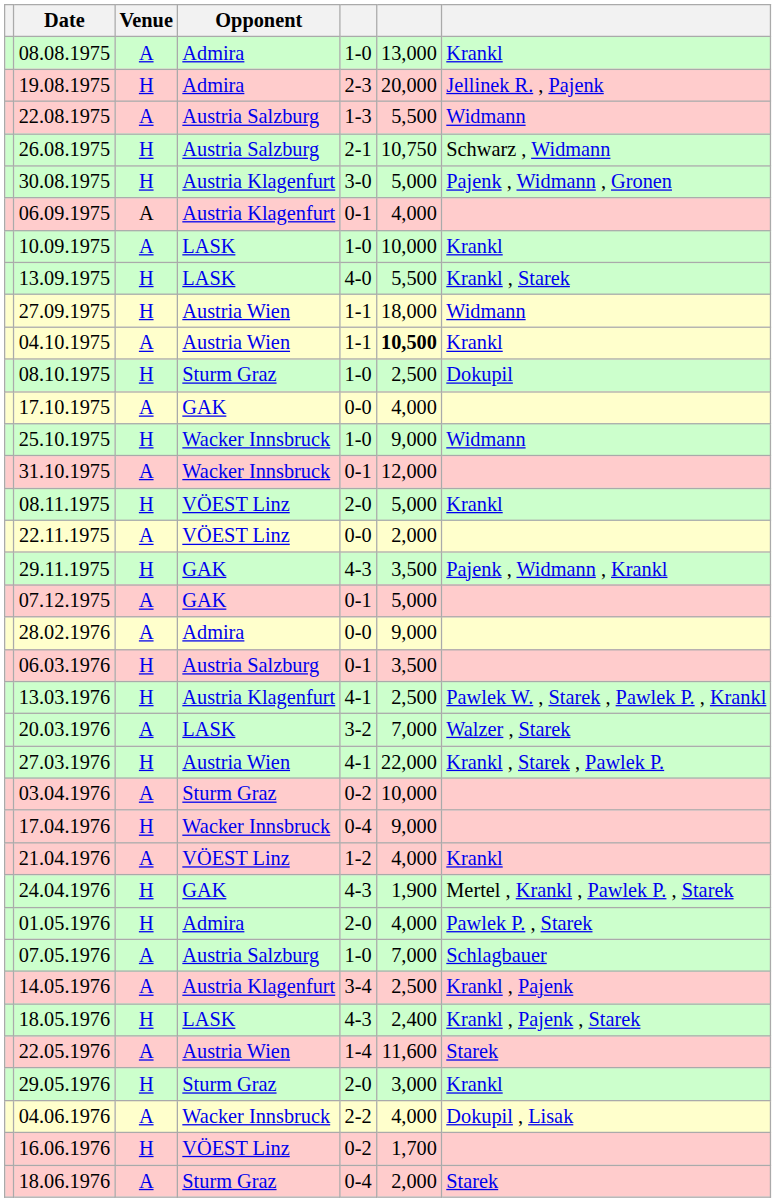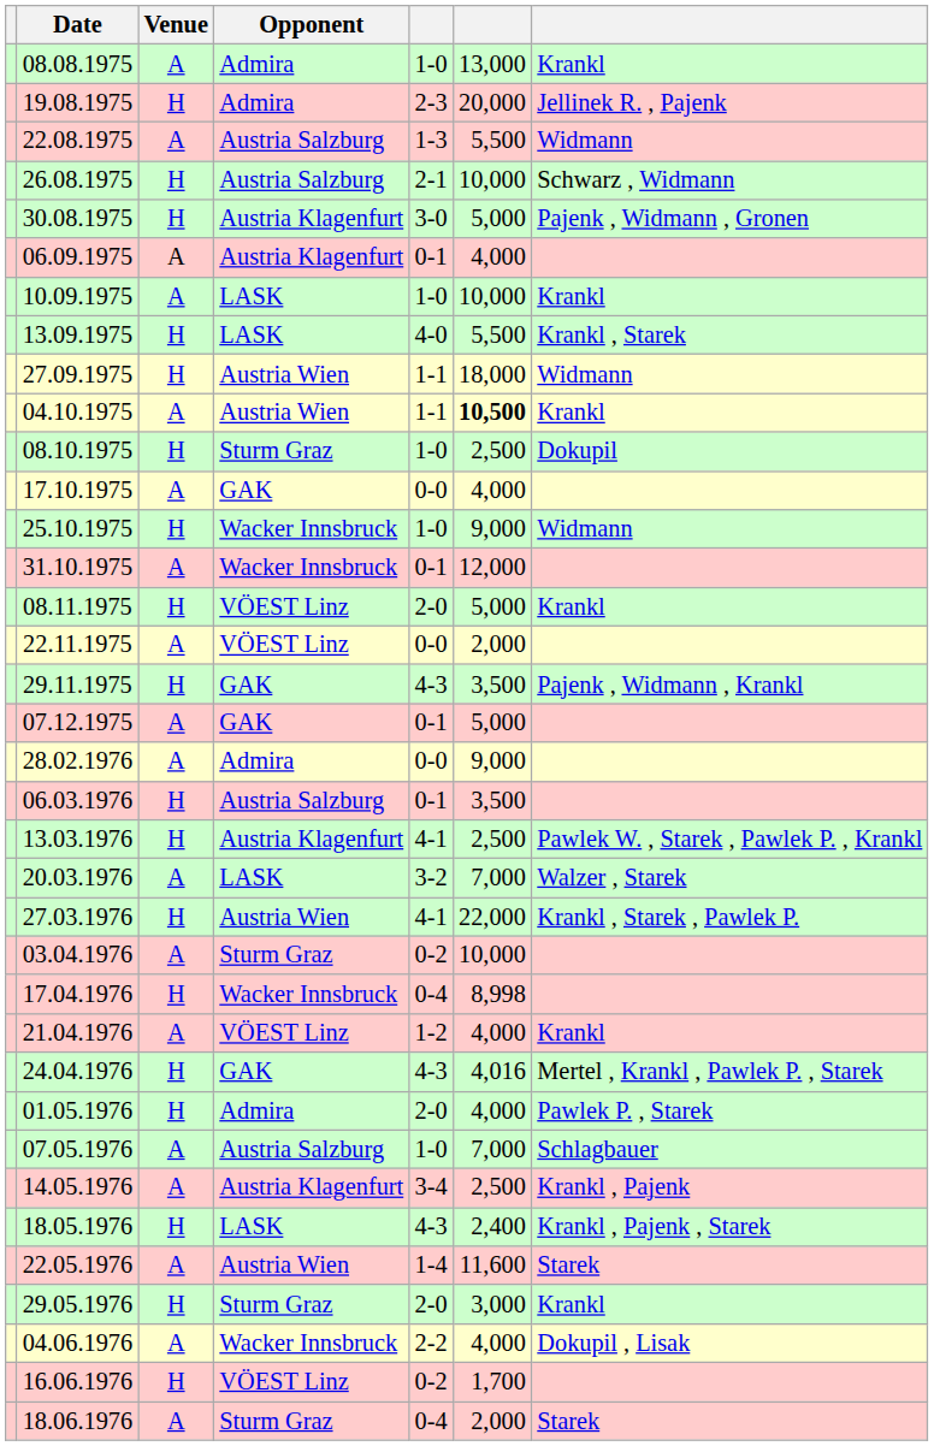26.08.1975 | column 6: 10,750 -> 10,000
17.04.1976 | column 6: 9,000 -> 8,998
24.04.1976 | column 6: 1,900 -> 4,016
